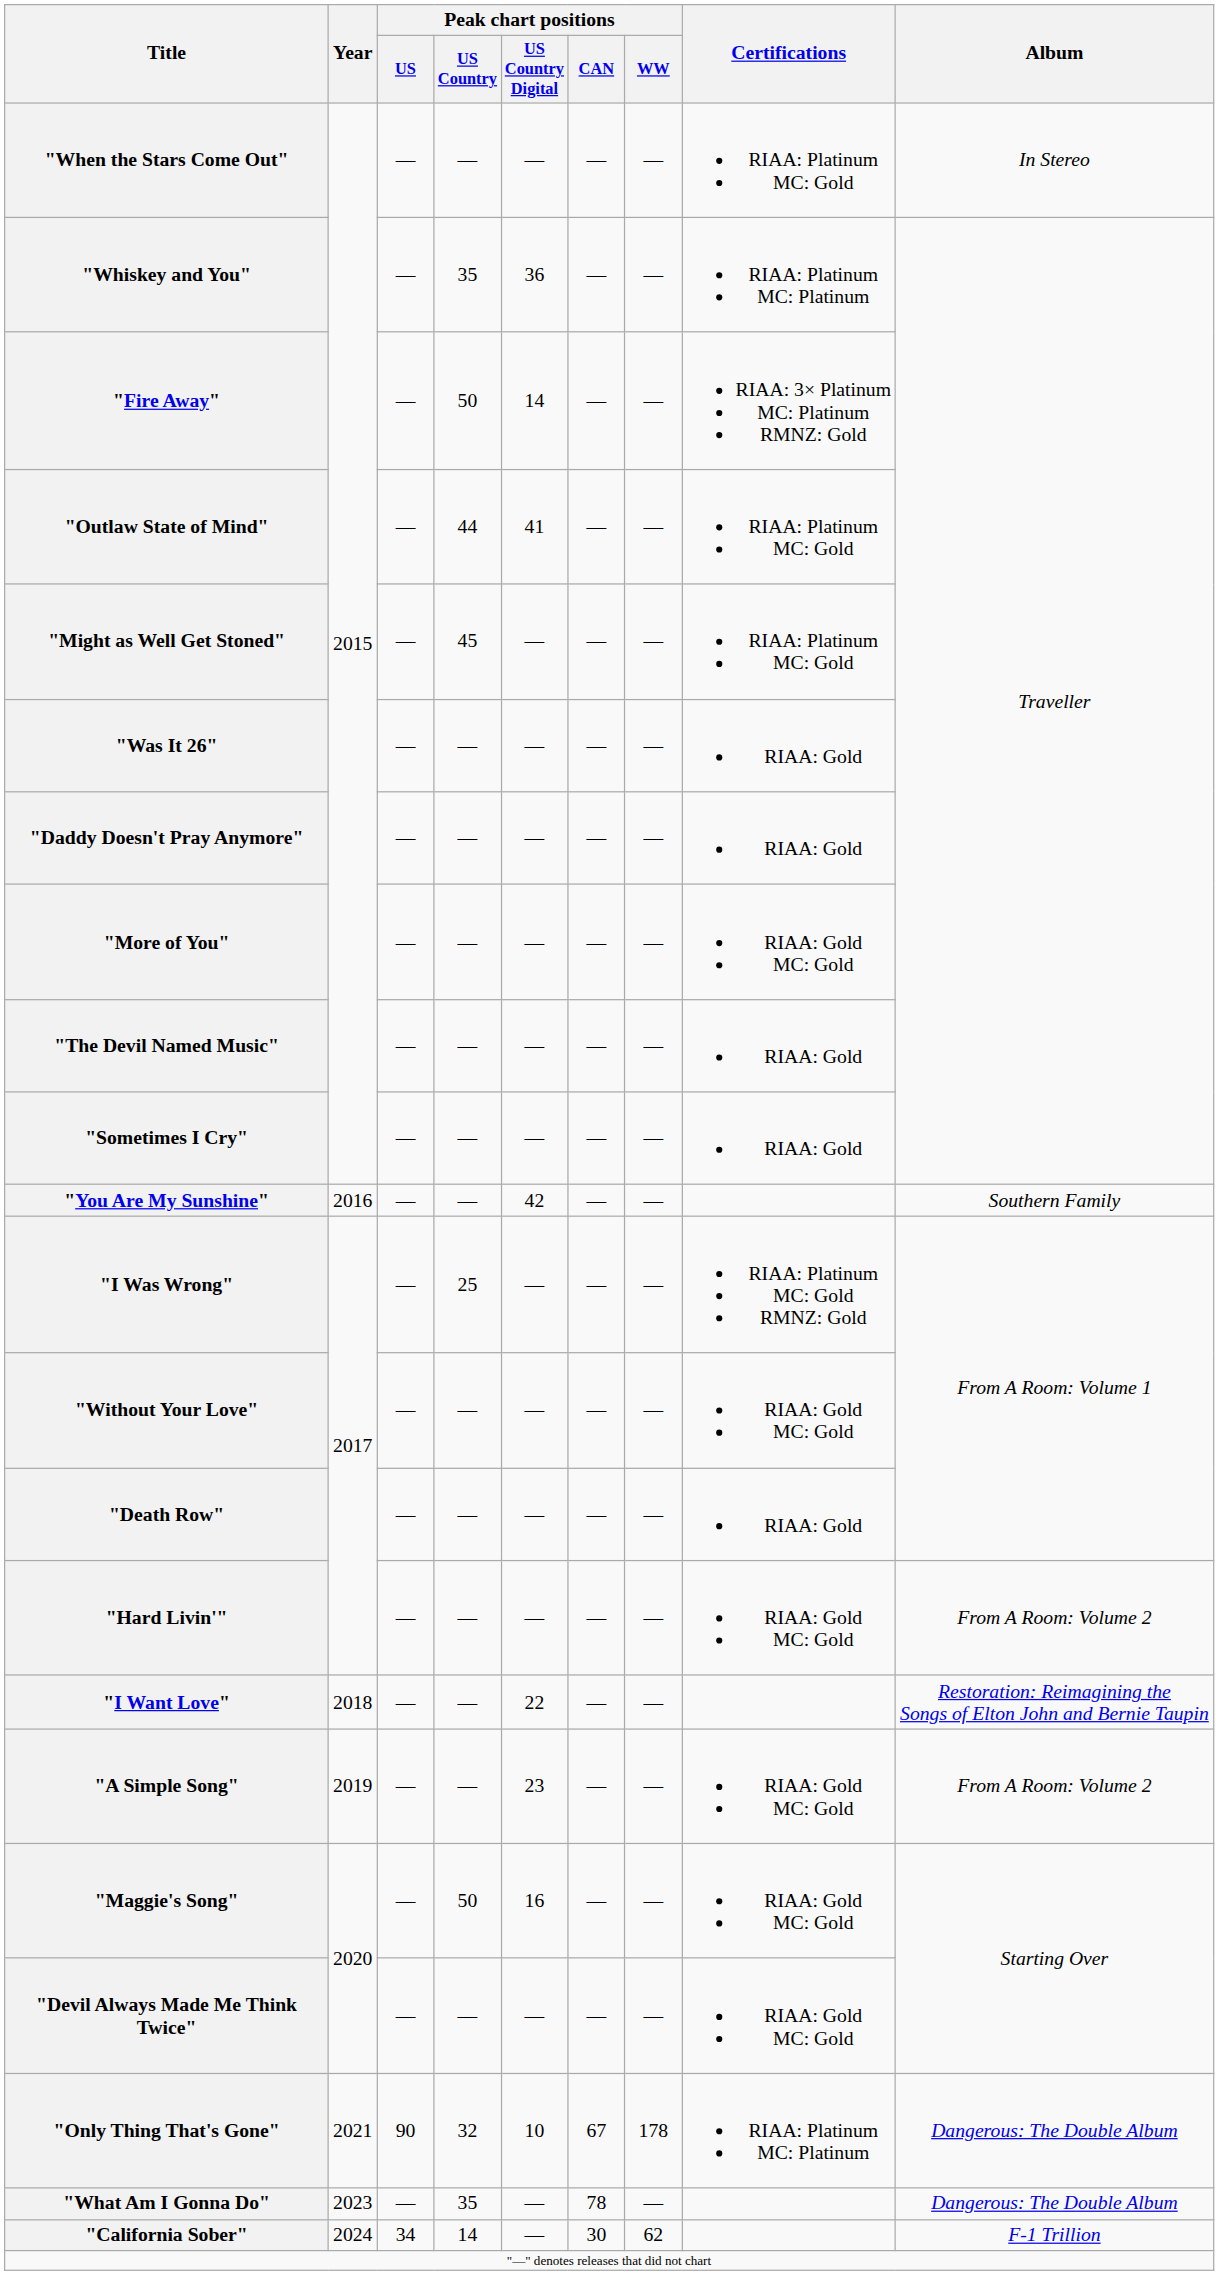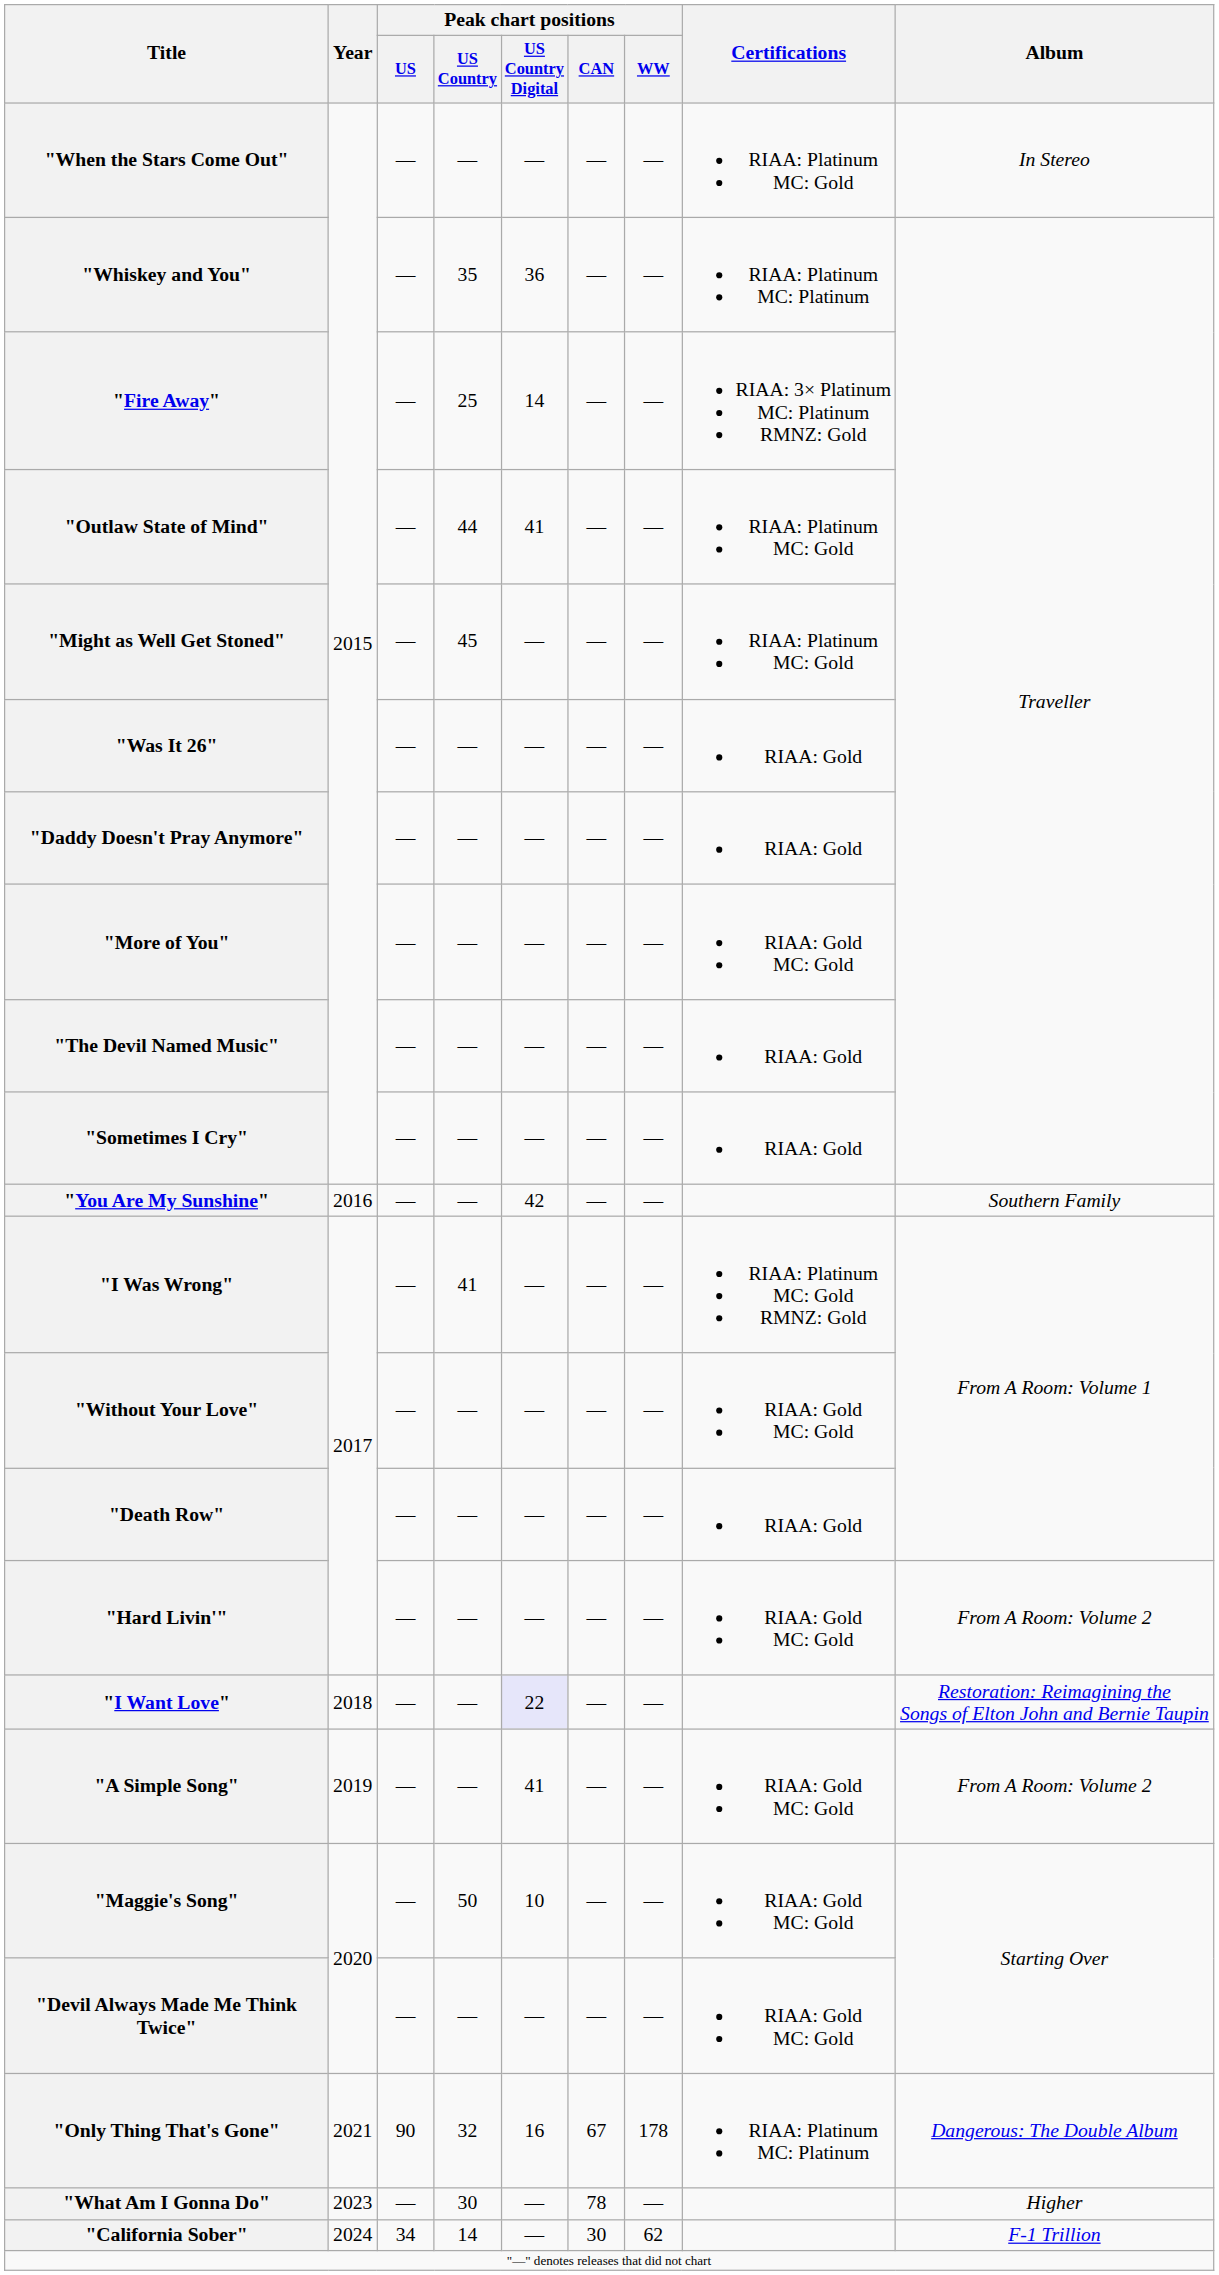"Fire Away" | Peak chart positions / US Country: 50 -> 25
"I Was Wrong" | Peak chart positions / US Country: 25 -> 41
"I Want Love" | Peak chart positions / US Country Digital: no background -> lavender background
"A Simple Song" | Peak chart positions / US Country Digital: 23 -> 41
"Maggie's Song" | Peak chart positions / US Country Digital: 16 -> 10
"Only Thing That's Gone" | Peak chart positions / US Country Digital: 10 -> 16
"What Am I Gonna Do" | Peak chart positions / US Country: 35 -> 30
"What Am I Gonna Do" | Album: Dangerous: The Double Album -> Higher
